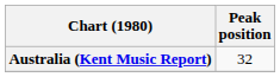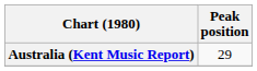Australia (Kent Music Report) | Peak position: 32 -> 29
